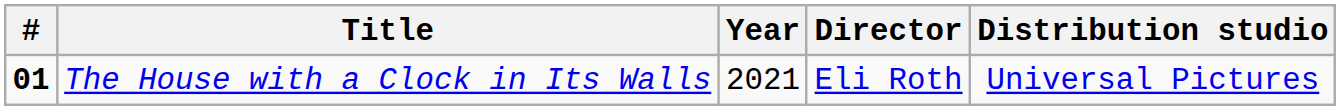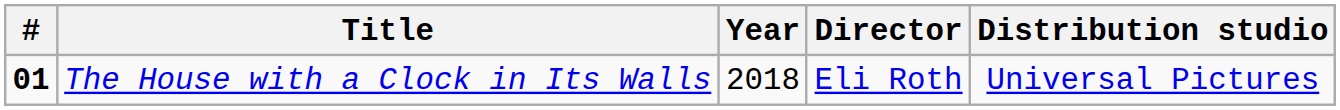The House with a Clock in Its Walls | Year: 2021 -> 2018
